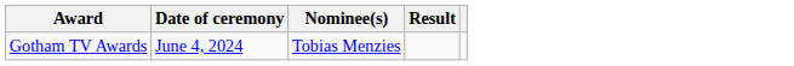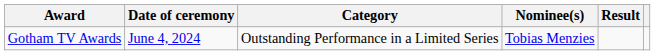+ column: Category | Outstanding Performance in a Limited Series
